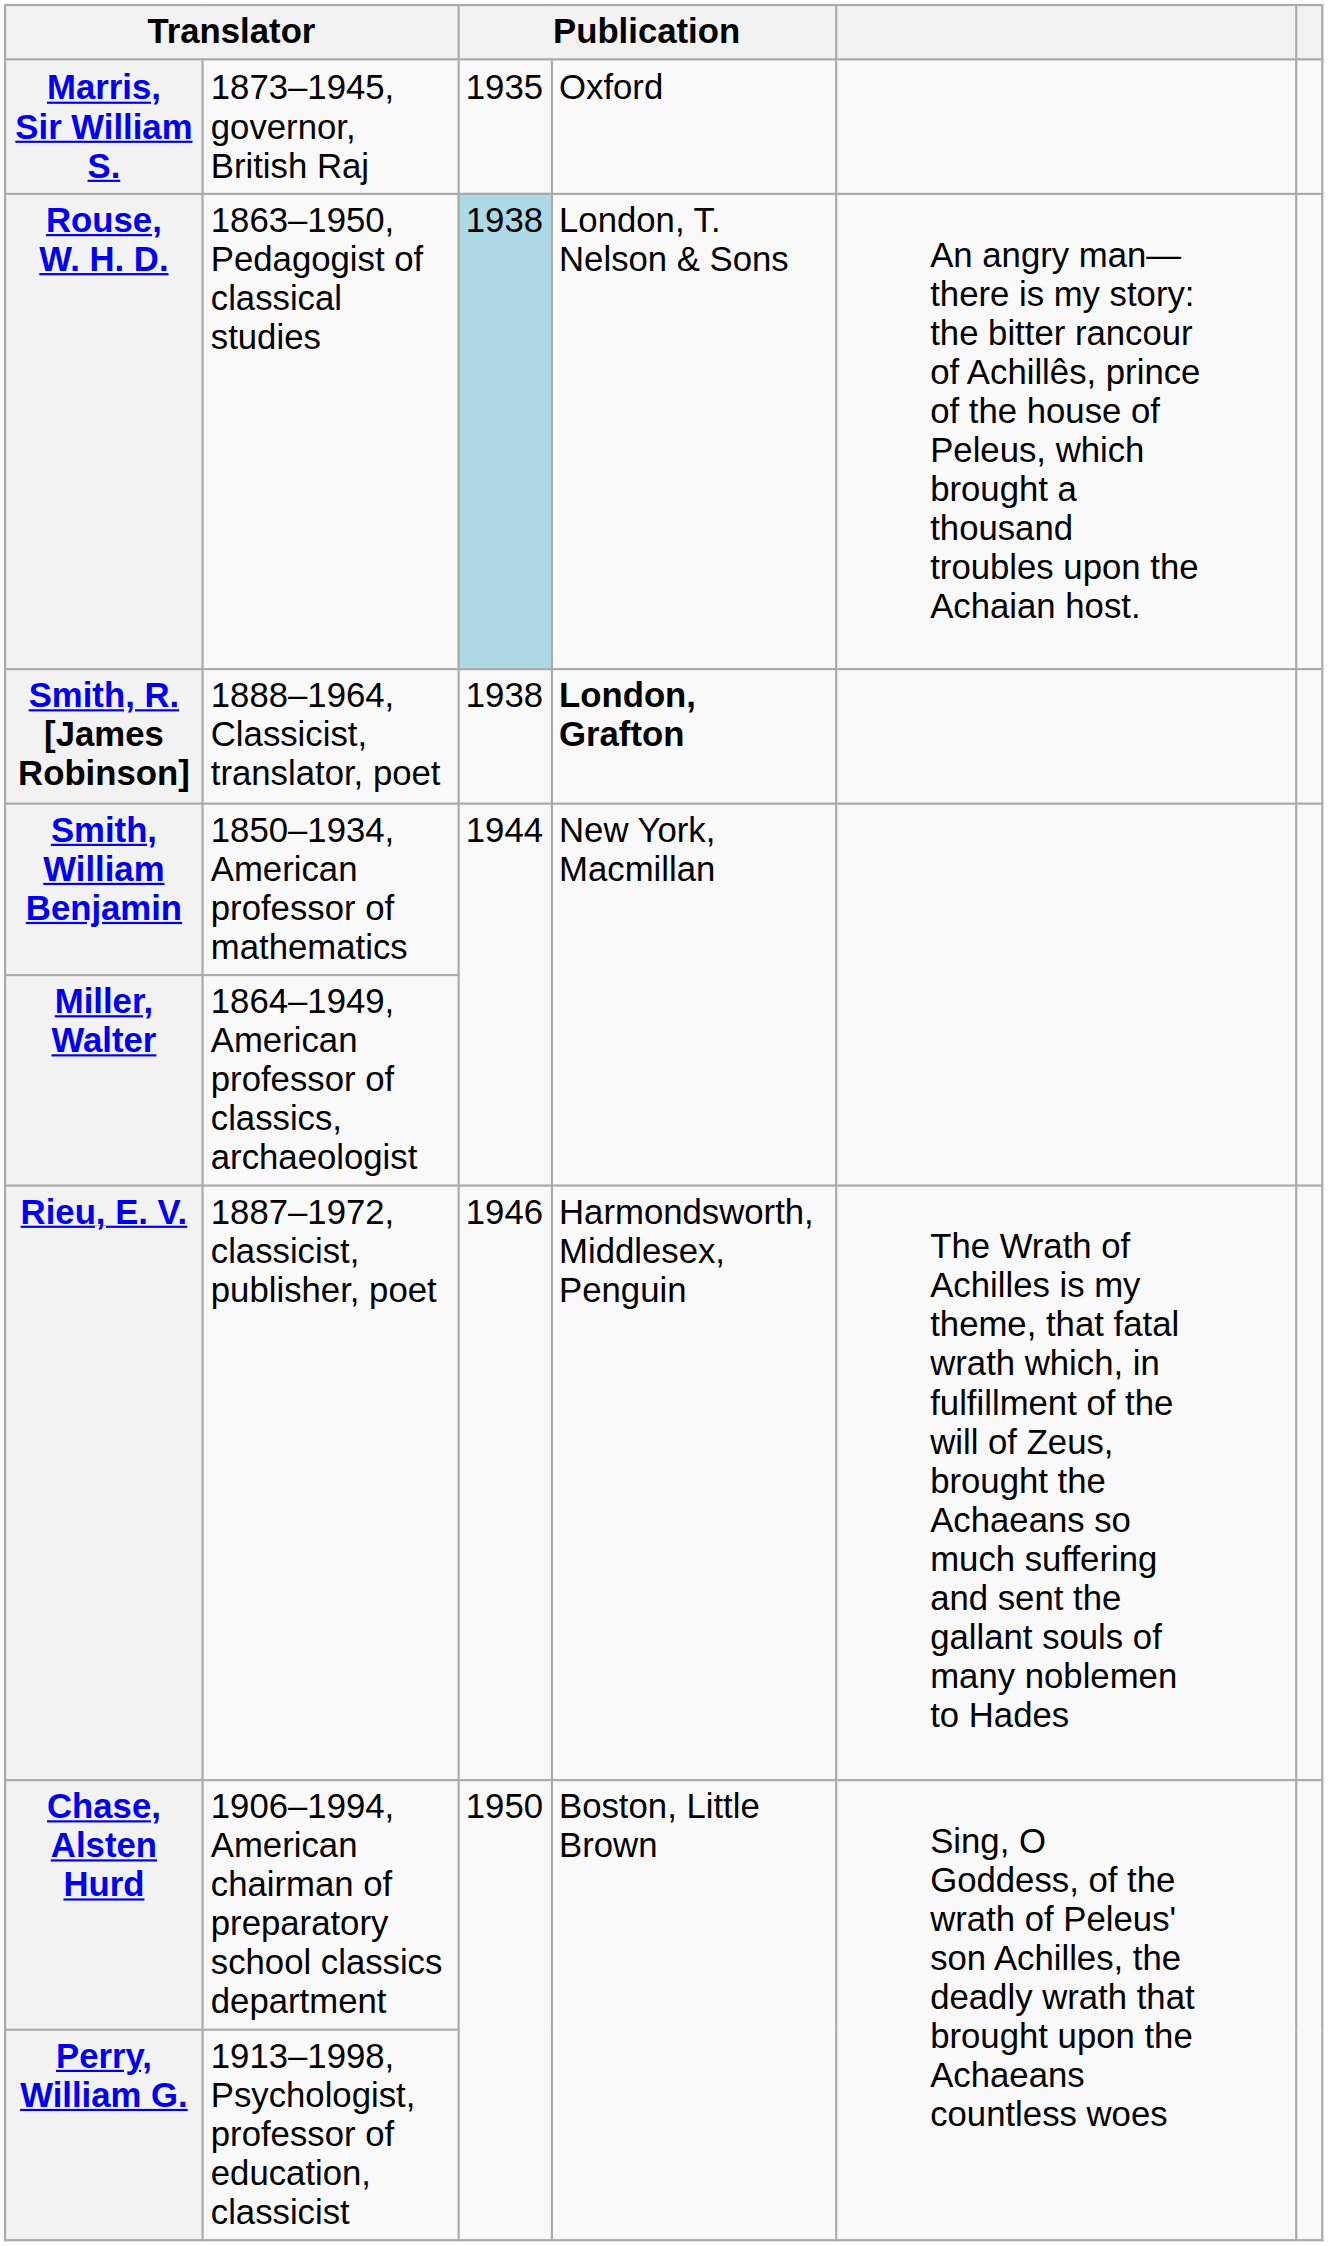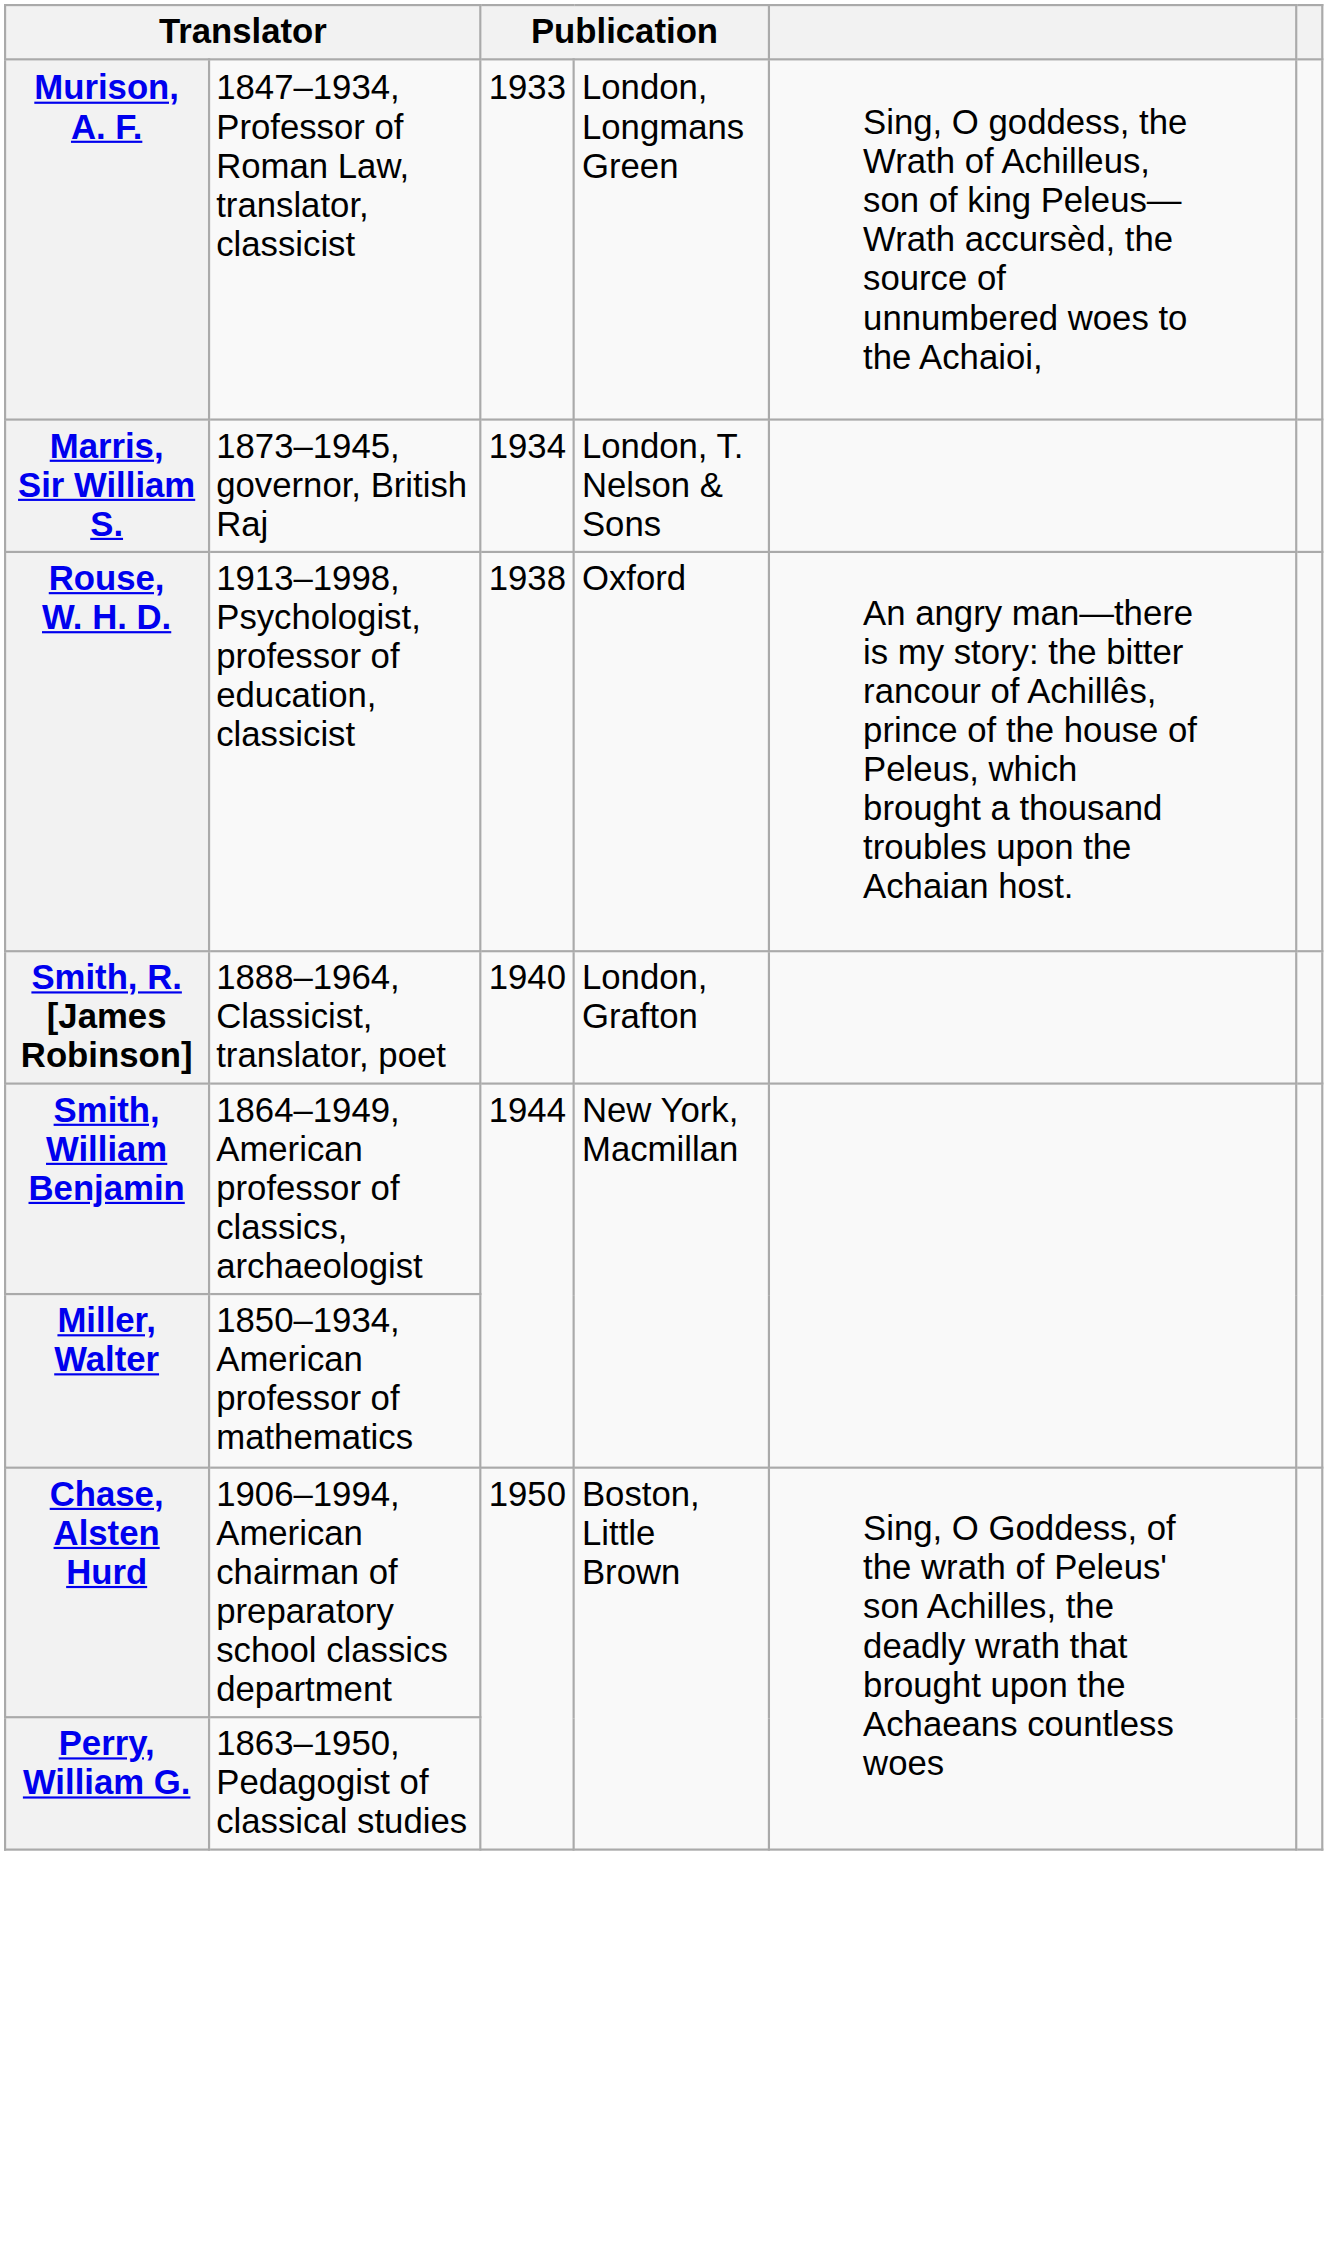+ row: Murison, A. F. | 1847–1934, Professor of Roman Law, translator, classicist | 1933 | London, Longmans Green | Sing, O goddess, the Wrath of Achilleus, son of king Peleus— Wrath accursèd, the source of unnumbered woes to the Achaioi,
Marris, Sir William S. | column 3: 1935 -> 1934
Marris, Sir William S. | column 4: Oxford -> London, T. Nelson & Sons
Rouse, W. H. D. | column 2: 1863–1950, Pedagogist of classical studies -> 1913–1998, Psychologist, professor of education, classicist
Rouse, W. H. D. | column 3: lightblue background -> no background
Rouse, W. H. D. | column 4: London, T. Nelson & Sons -> Oxford
Smith, R. [James Robinson] | column 3: 1938 -> 1940
Smith, R. [James Robinson] | column 4: bold -> normal
Smith, William Benjamin | column 2: 1850–1934, American professor of mathematics -> 1864–1949, American professor of classics, archaeologist
Miller, Walter | column 2: 1864–1949, American professor of classics, archaeologist -> 1850–1934, American professor of mathematics
- row: Rieu, E. V. | 1887–1972, classicist, publisher, poet | 1946 | Harmondsworth, Middlesex, Penguin | The Wrath of Achilles is my theme, that fatal wrath which, in fulfillment of the will of Zeus, brought the Achaeans so much suffering and sent the gallant souls of many noblemen to Hades
Perry, William G. | column 2: 1913–1998, Psychologist, professor of education, classicist -> 1863–1950, Pedagogist of classical studies
